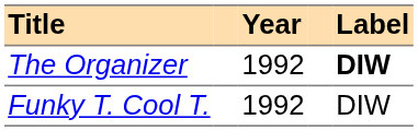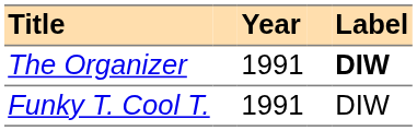The Organizer | Year: 1992 -> 1991
Funky T. Cool T. | Year: 1992 -> 1991
